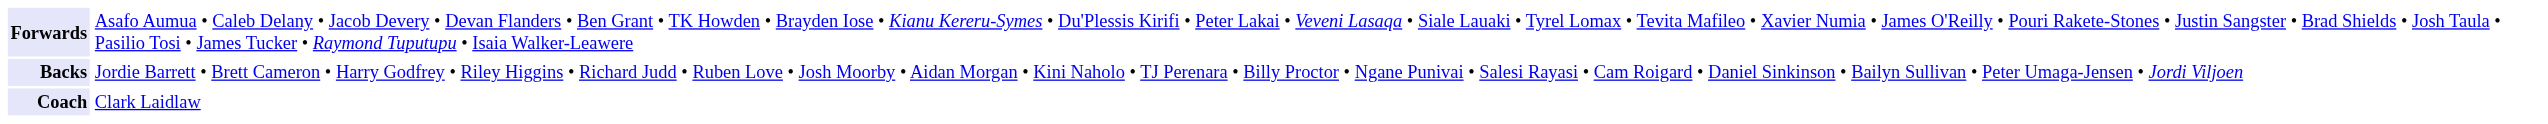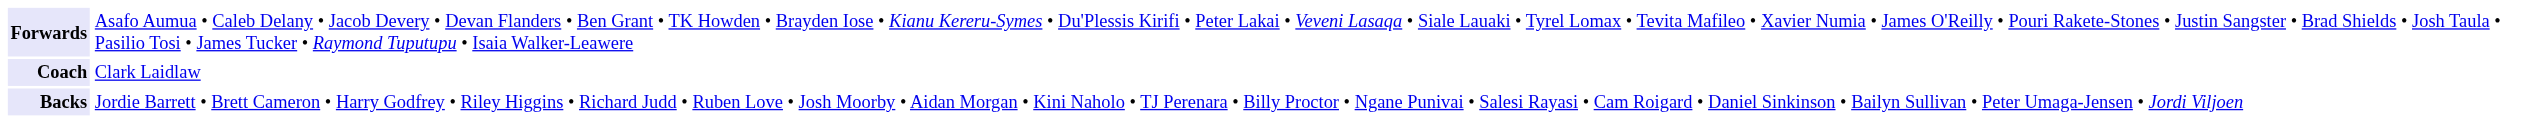rows swapped: Backs <-> Coach
